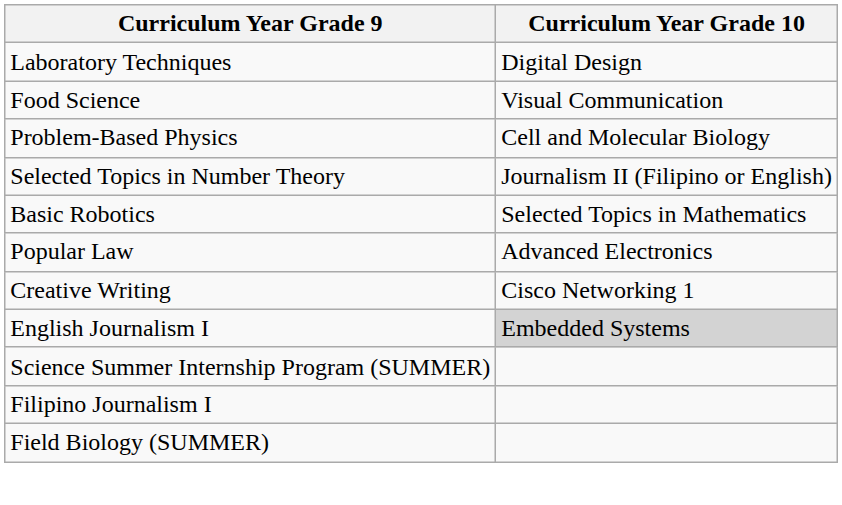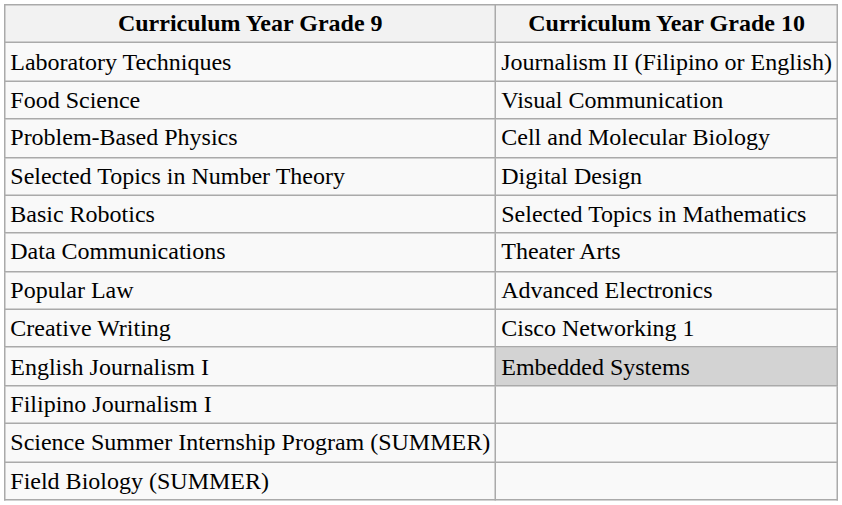Laboratory Techniques | Curriculum Year Grade 10: Digital Design -> Journalism II (Filipino or English)
Selected Topics in Number Theory | Curriculum Year Grade 10: Journalism II (Filipino or English) -> Digital Design
+ row: Data Communications | Theater Arts
rows swapped: Filipino Journalism I <-> Science Summer Internship Program (SUMMER)
